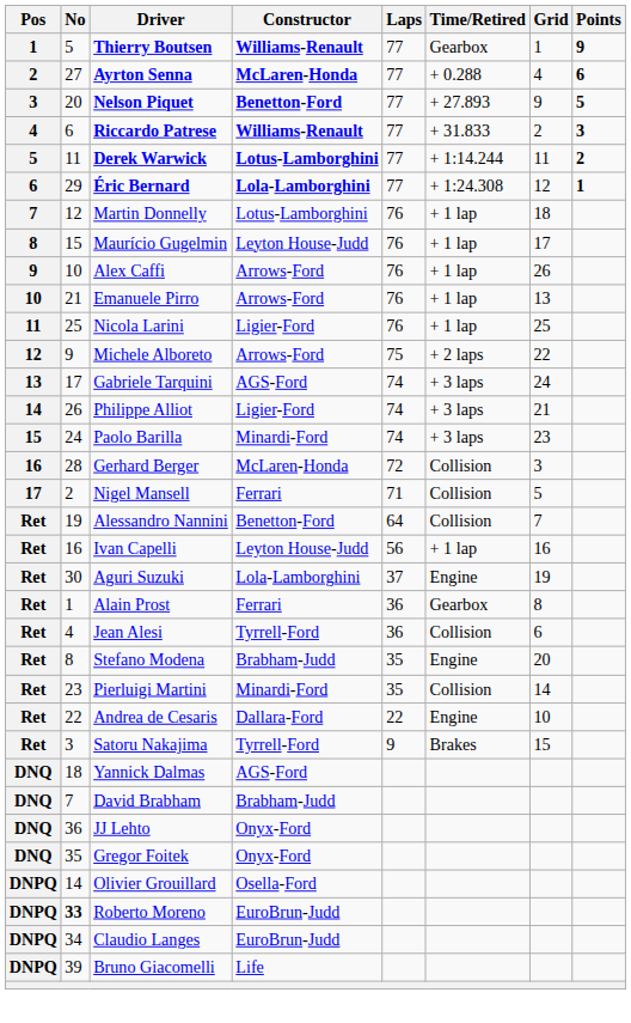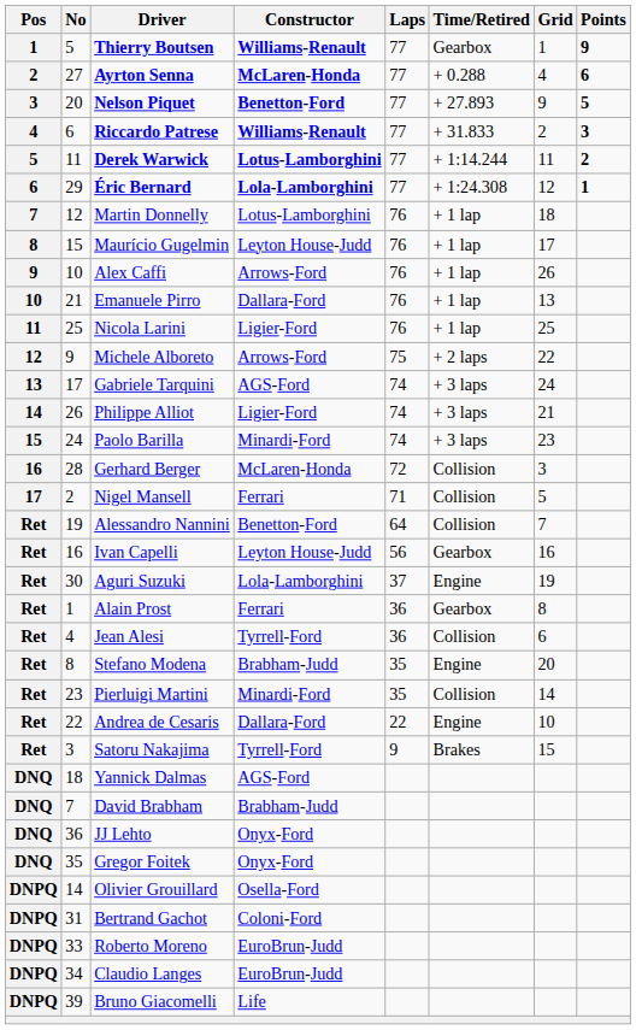Emanuele Pirro | Constructor: Arrows-Ford -> Dallara-Ford
Ivan Capelli | Time/Retired: + 1 lap -> Gearbox
+ row: DNPQ | 31 | Bertrand Gachot | Coloni-Ford
Roberto Moreno | No: bold -> normal
